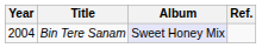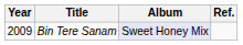Bin Tere Sanam | Year: 2004 -> 2009
